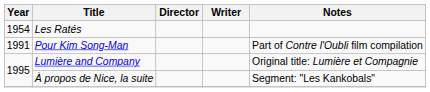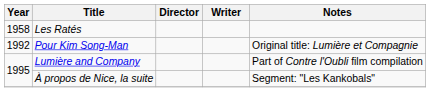Les Ratés | Year: 1954 -> 1958
Pour Kim Song-Man | Year: 1991 -> 1992
Pour Kim Song-Man | Notes: Part of Contre l'Oubli film compilation -> Original title: Lumière et Compagnie
Lumière and Company | Notes: Original title: Lumière et Compagnie -> Part of Contre l'Oubli film compilation
